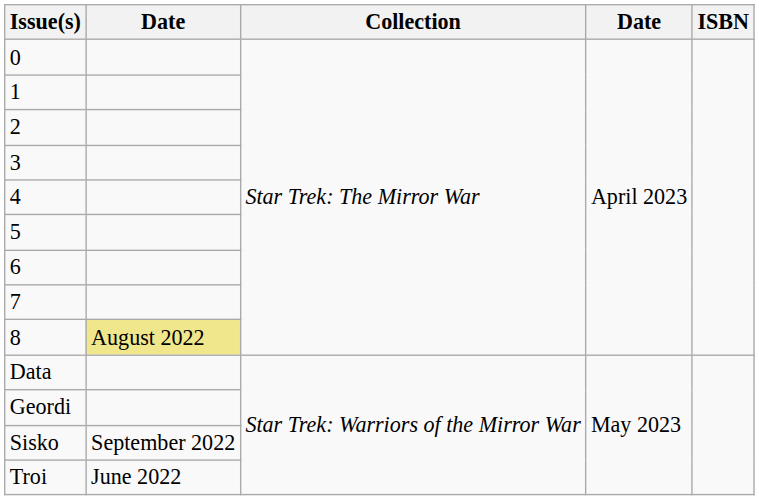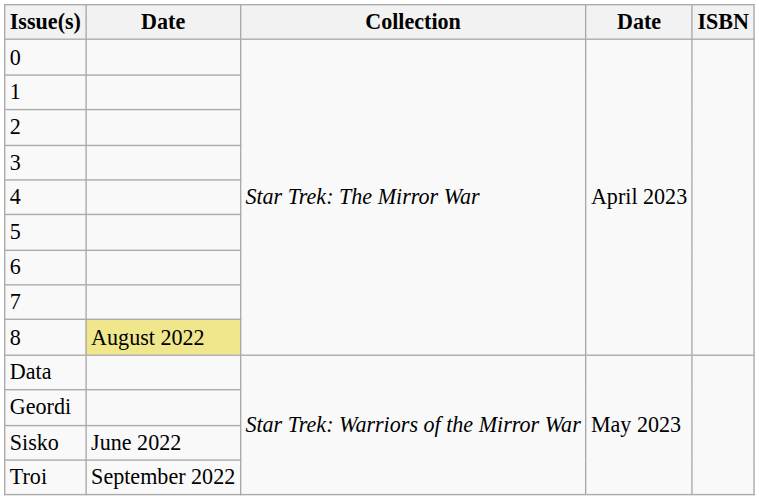Sisko | column 2: September 2022 -> June 2022
Troi | column 2: June 2022 -> September 2022
